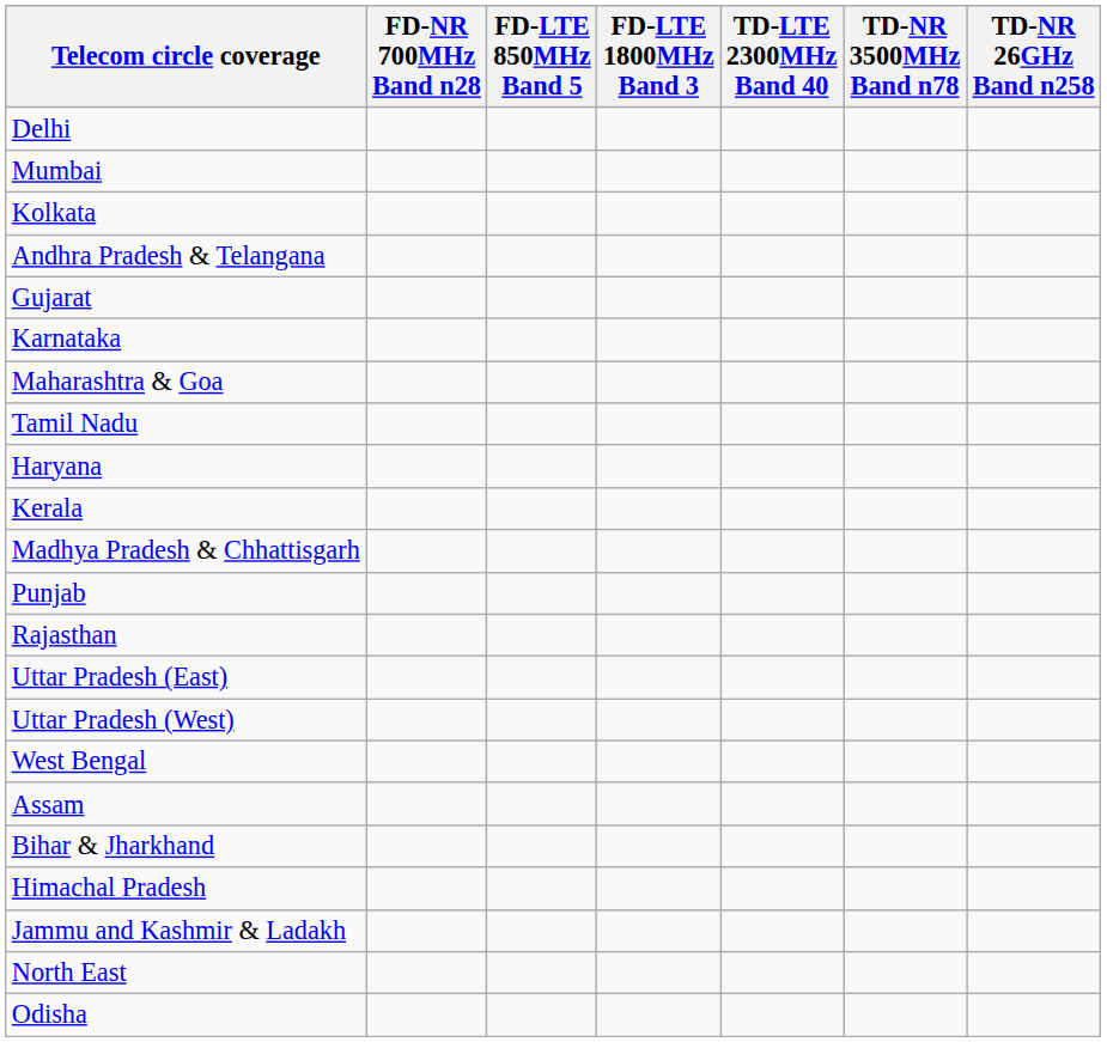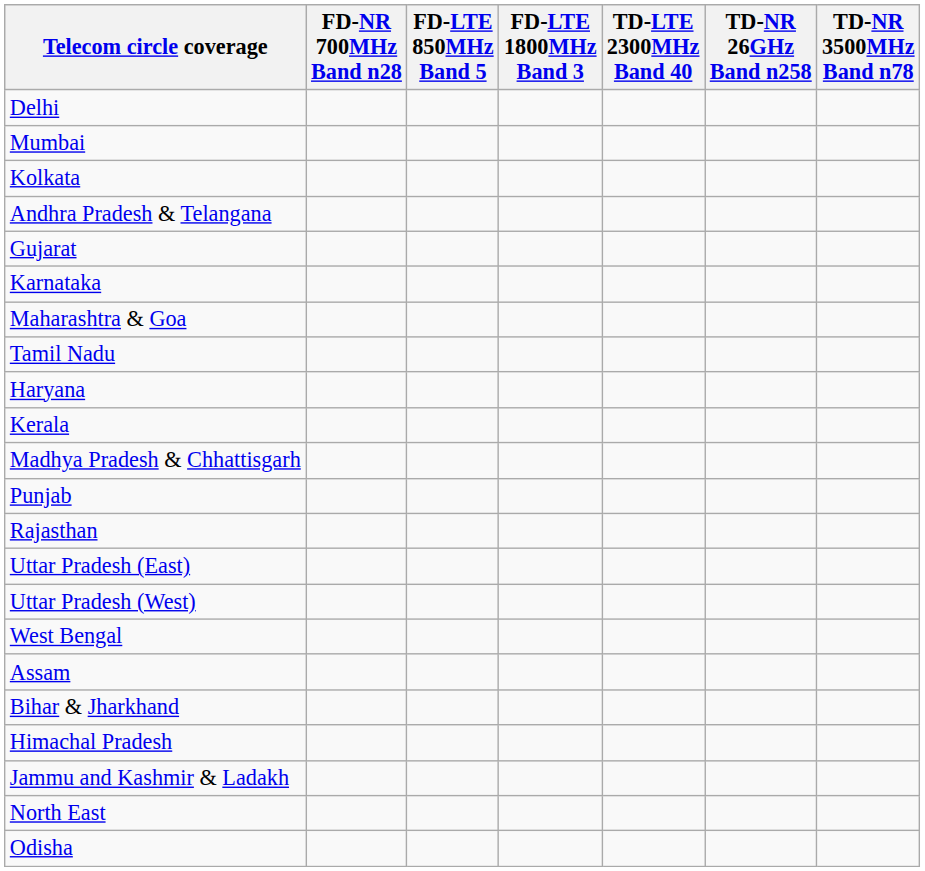columns swapped: TD-NR 3500MHz Band n78 <-> TD-NR 26GHz Band n258
